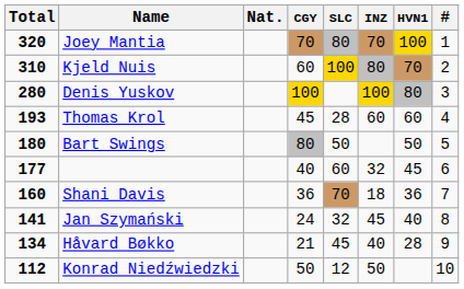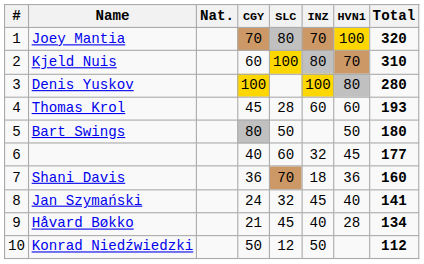columns swapped: # <-> Total
